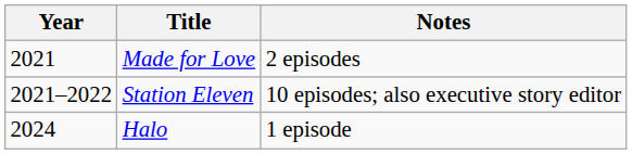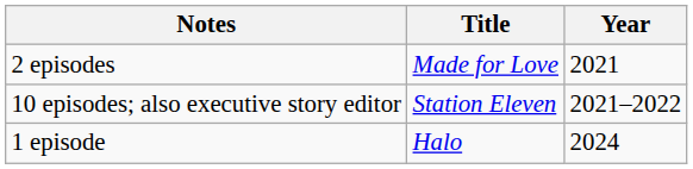columns swapped: Year <-> Notes
